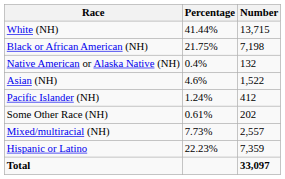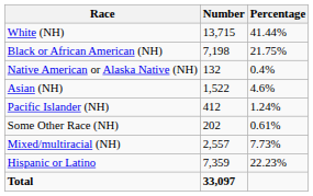columns swapped: Number <-> Percentage
